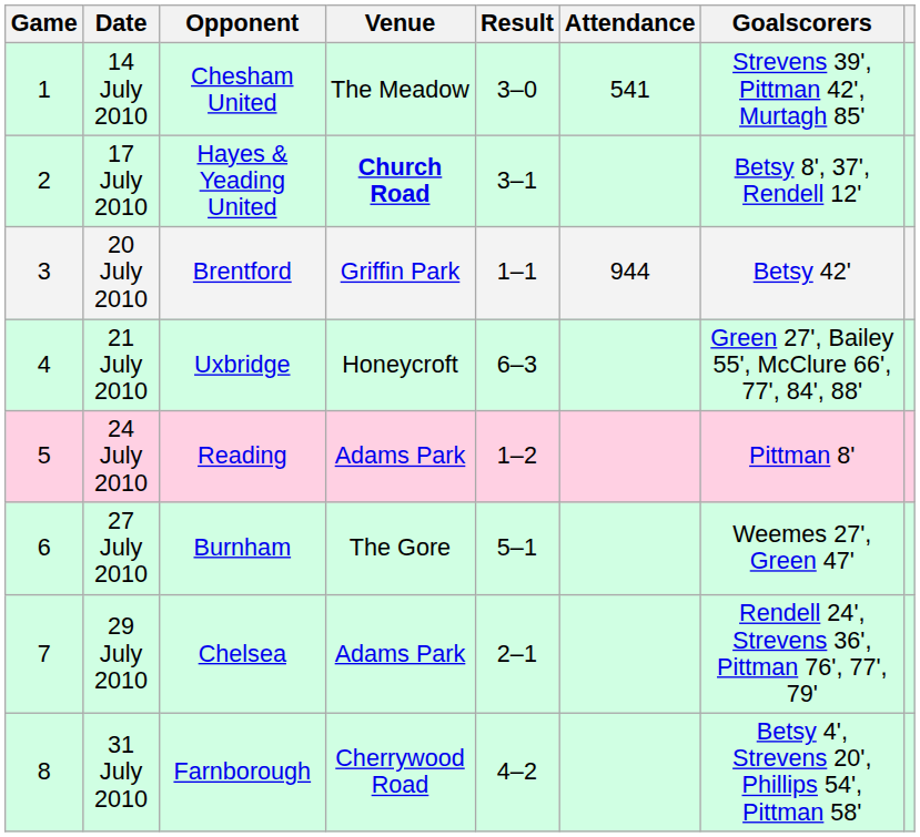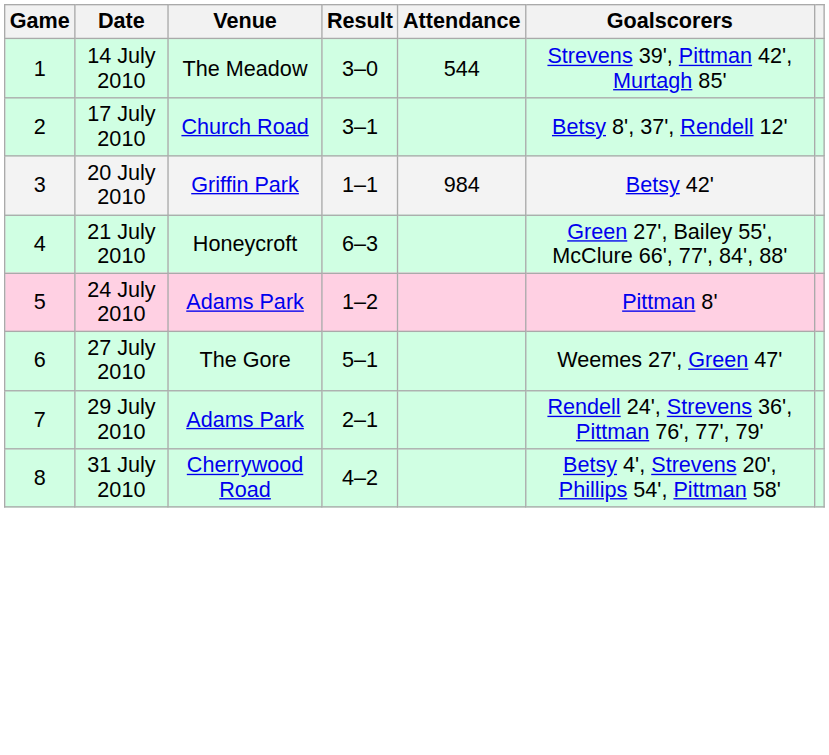- column: Opponent | Chesham United | Hayes & Yeading United | Brentford | Uxbridge | Reading | Burnham | Chelsea | Farnborough
14 July 2010 | Attendance: 541 -> 544
17 July 2010 | Venue: bold -> normal
20 July 2010 | Attendance: 944 -> 984
